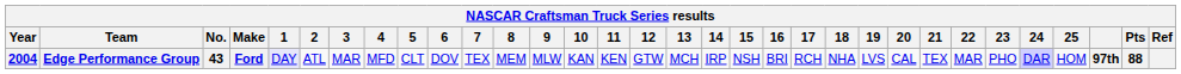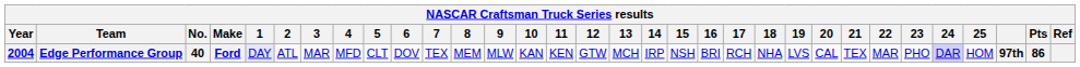Edge Performance Group | No.: 43 -> 40
Edge Performance Group | Pts: 88 -> 86
